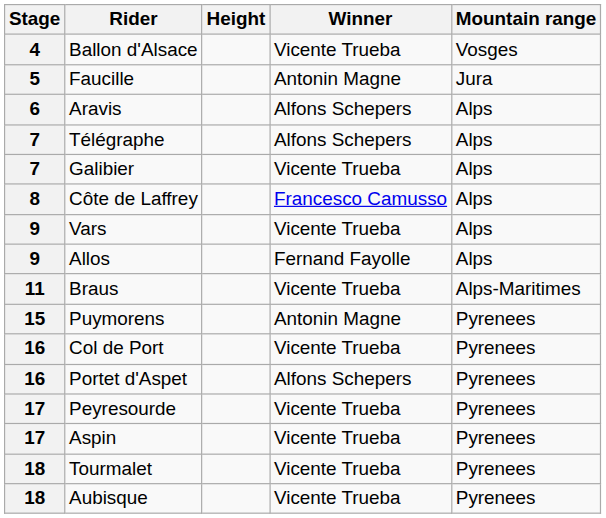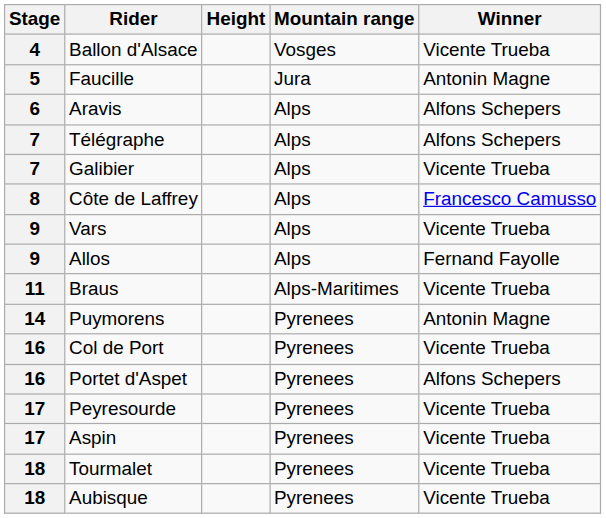columns swapped: Mountain range <-> Winner
Puymorens | Stage: 15 -> 14
